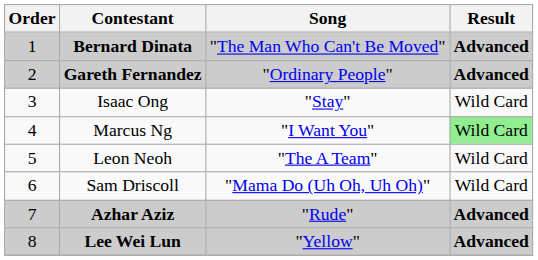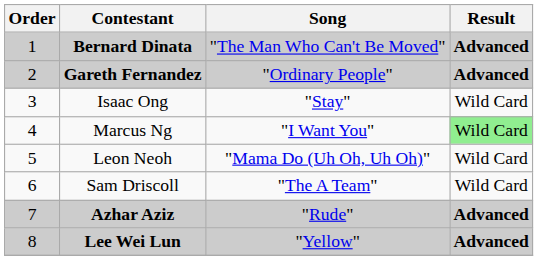Leon Neoh | Song: "The A Team" -> "Mama Do (Uh Oh, Uh Oh)"
Sam Driscoll | Song: "Mama Do (Uh Oh, Uh Oh)" -> "The A Team"
